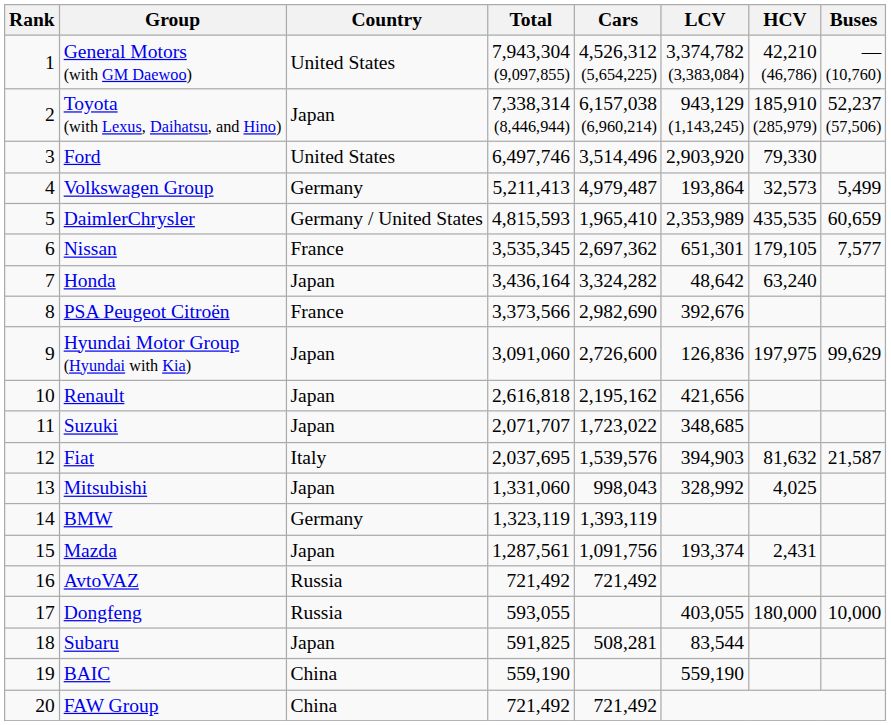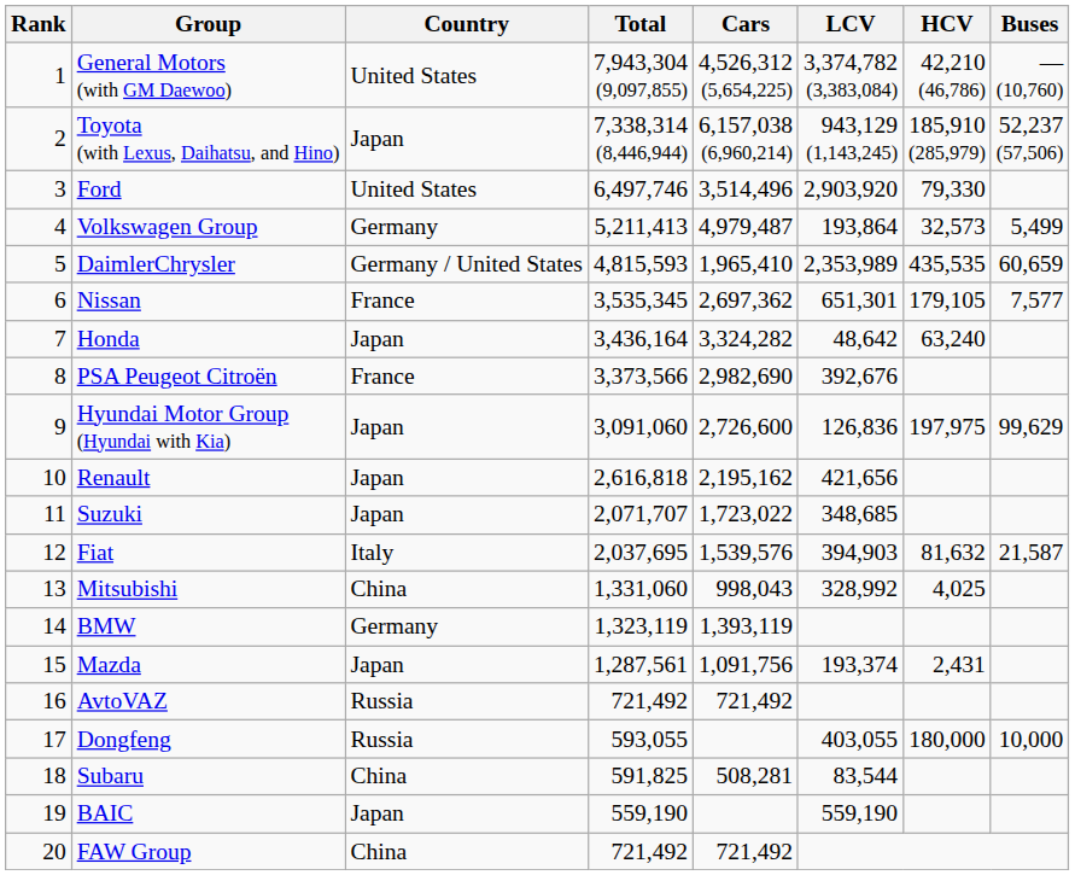Mitsubishi | Country: Japan -> China
Subaru | Country: Japan -> China
BAIC | Country: China -> Japan
